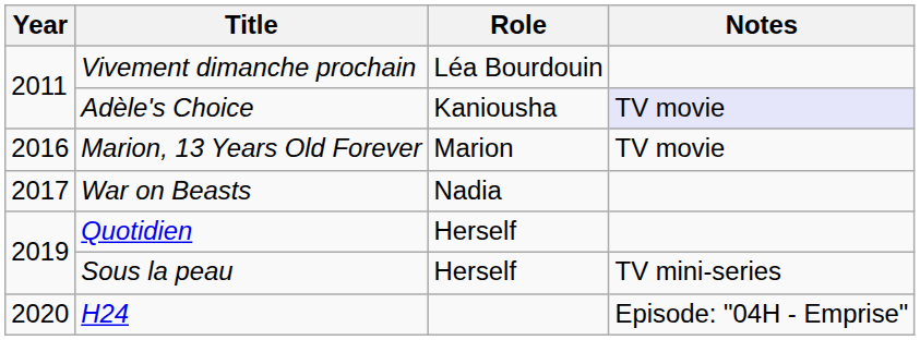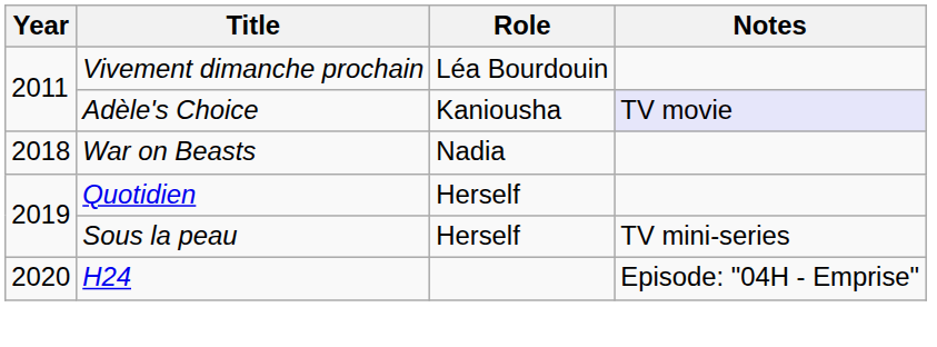- row: 2016 | Marion, 13 Years Old Forever | Marion | TV movie
War on Beasts | Year: 2017 -> 2018
